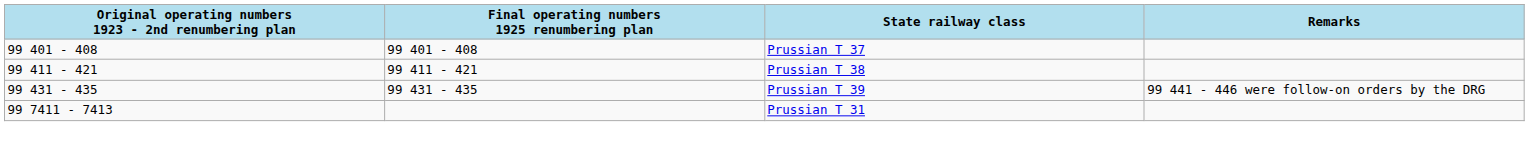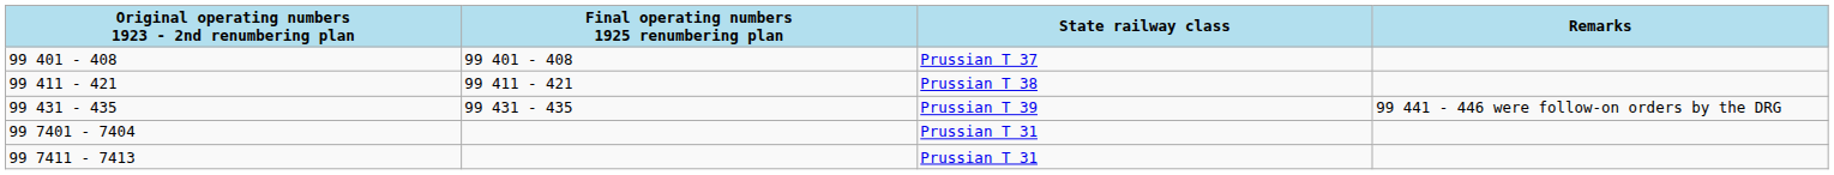+ row: 99 7401 - 7404 | Prussian T 31
